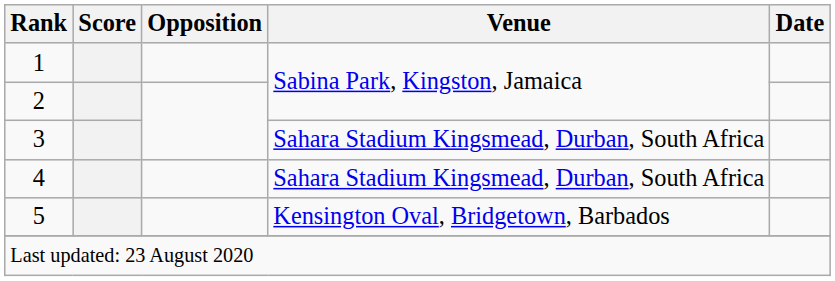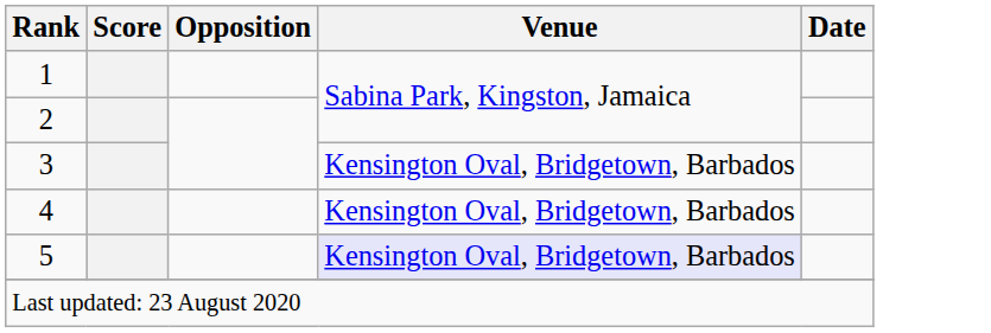3 | Venue: Sahara Stadium Kingsmead, Durban, South Africa -> Kensington Oval, Bridgetown, Barbados
4 | Venue: Sahara Stadium Kingsmead, Durban, South Africa -> Kensington Oval, Bridgetown, Barbados
5 | Venue: no background -> lavender background
